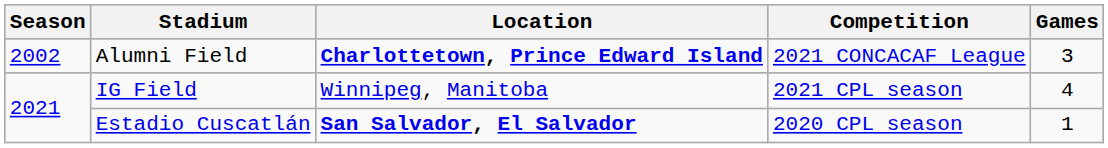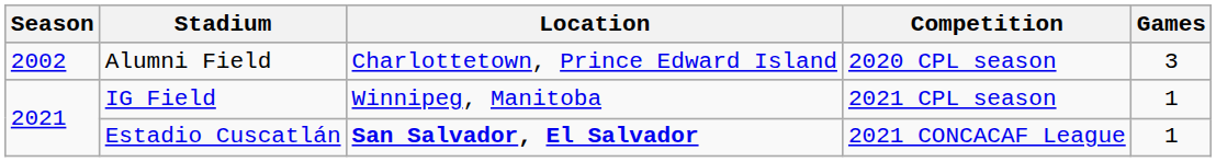Alumni Field | Location: bold -> normal
Alumni Field | Competition: 2021 CONCACAF League -> 2020 CPL season
IG Field | Games: 4 -> 1
Estadio Cuscatlán | Competition: 2020 CPL season -> 2021 CONCACAF League
